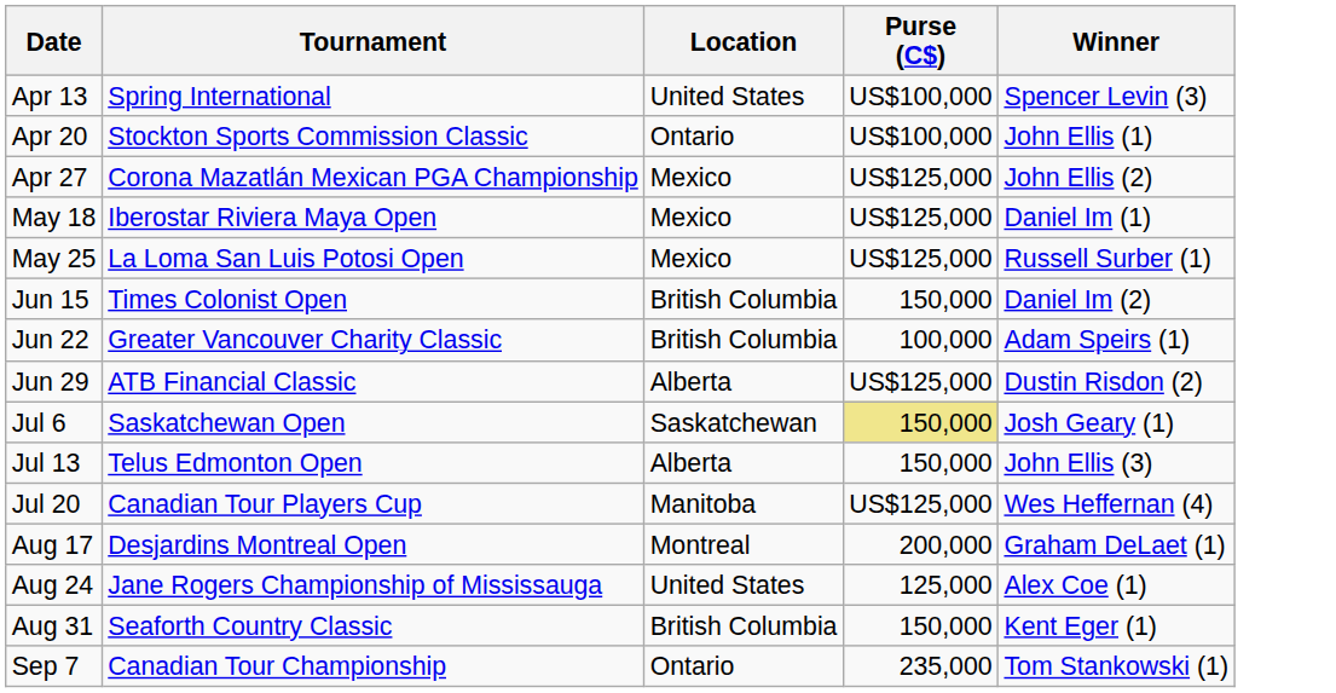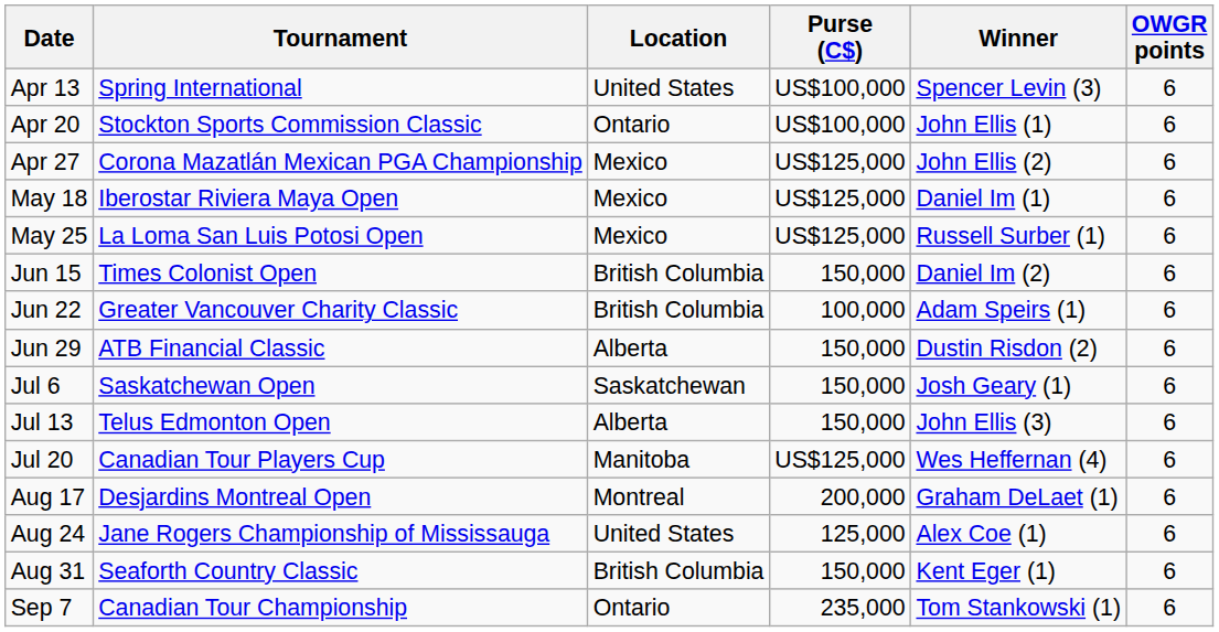+ column: OWGR points | 6 | 6 | 6 | 6 | 6 | 6 | 6 | 6 | 6 | 6 | 6 | 6 | 6 | 6 | 6
Jun 29 | Purse (C$): US$125,000 -> 150,000
Jul 6 | Purse (C$): khaki background -> no background
